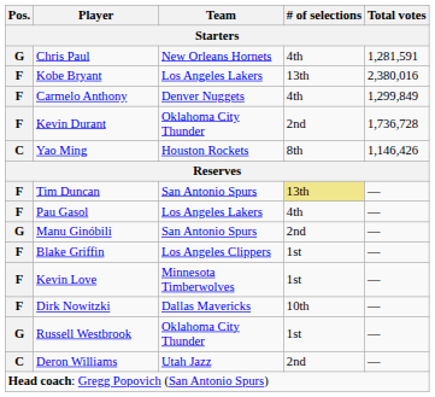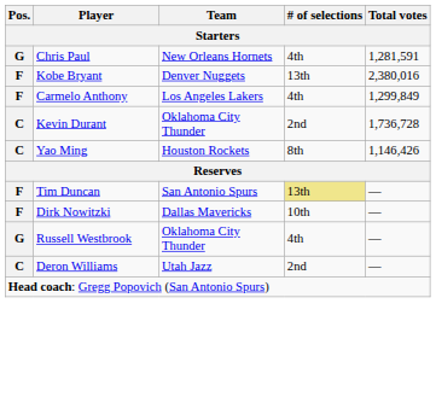Kobe Bryant | Team: Los Angeles Lakers -> Denver Nuggets
Carmelo Anthony | Team: Denver Nuggets -> Los Angeles Lakers
Kevin Durant | Pos.: F -> C
- row: F | Pau Gasol | Los Angeles Lakers | 4th | —
- row: G | Manu Ginóbili | San Antonio Spurs | 2nd | —
- row: F | Blake Griffin | Los Angeles Clippers | 1st | —
- row: F | Kevin Love | Minnesota Timberwolves | 1st | —
Russell Westbrook | # of selections: 1st -> 4th
